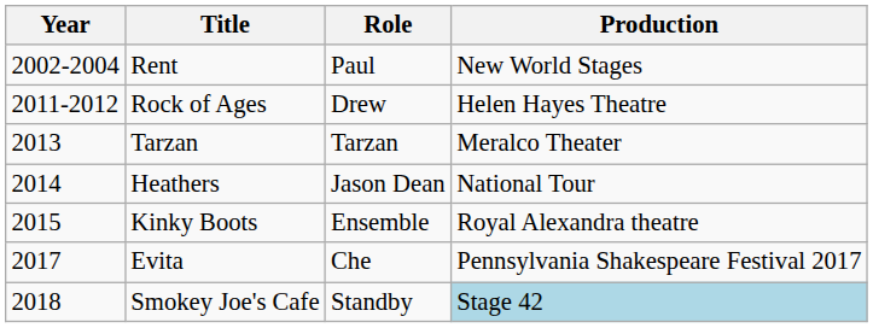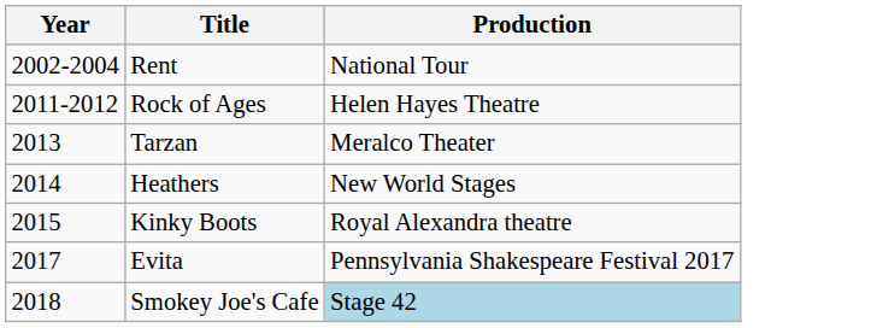- column: Role | Paul | Drew | Tarzan | Jason Dean | Ensemble | Che | Standby
Rent | Production: New World Stages -> National Tour
Heathers | Production: National Tour -> New World Stages
